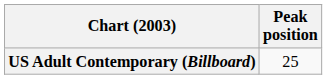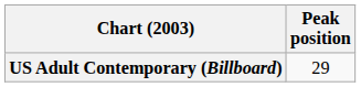US Adult Contemporary (Billboard) | Peak position: 25 -> 29
